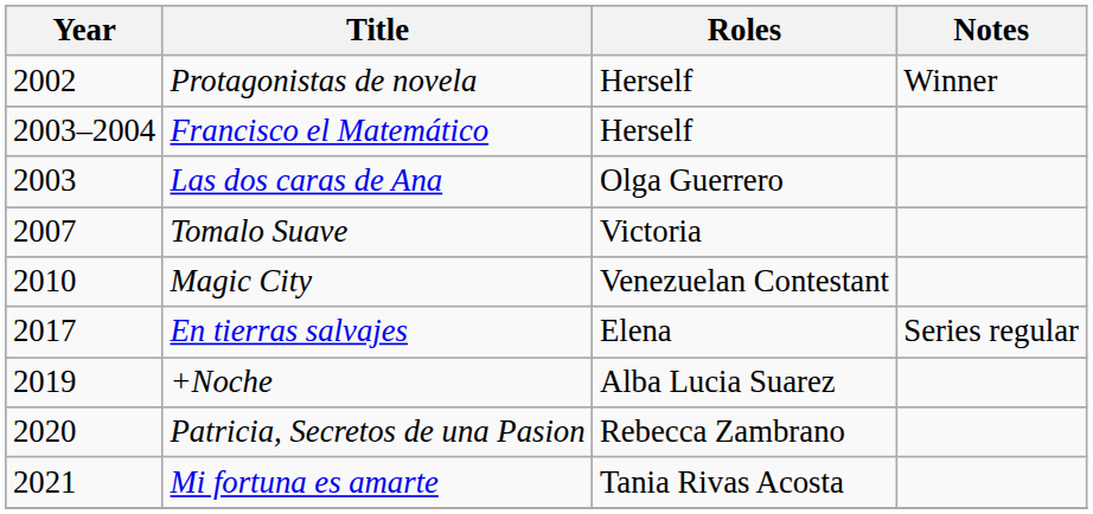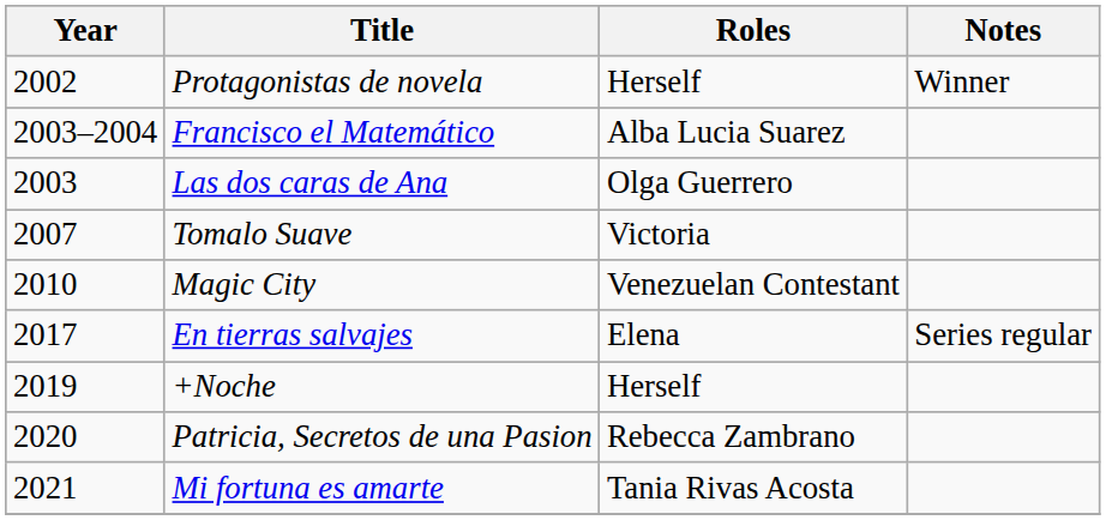Francisco el Matemático | Roles: Herself -> Alba Lucia Suarez
+Noche | Roles: Alba Lucia Suarez -> Herself
